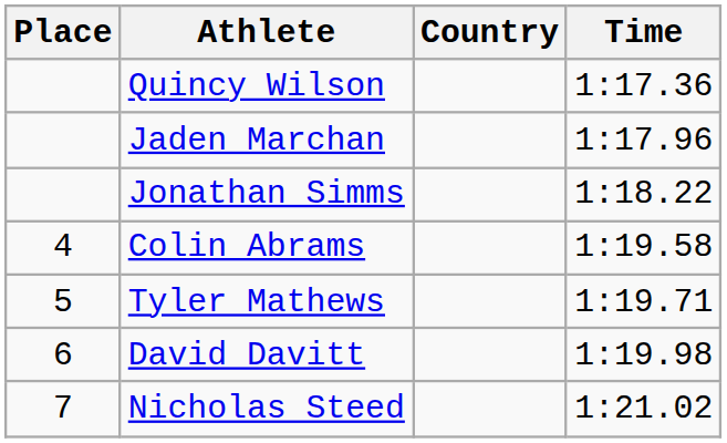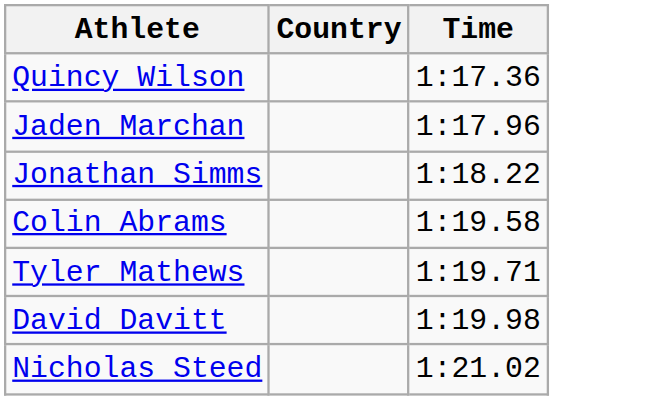- column: Place | 4 | 5 | 6 | 7
